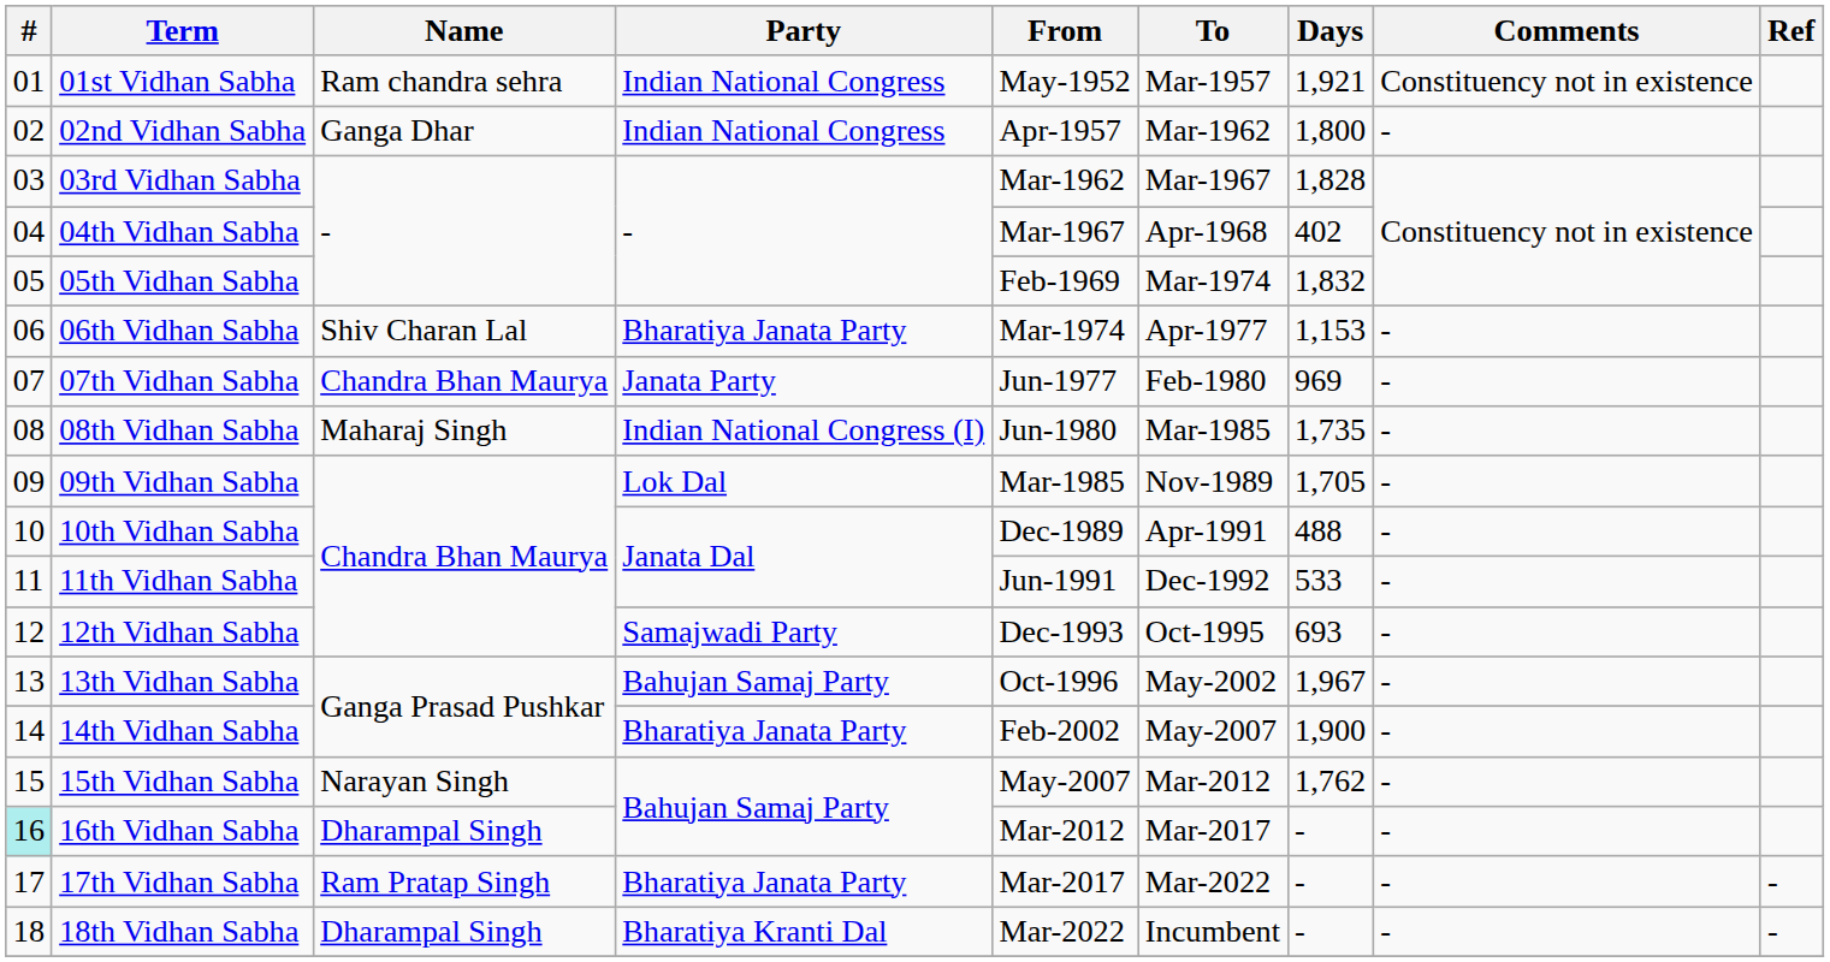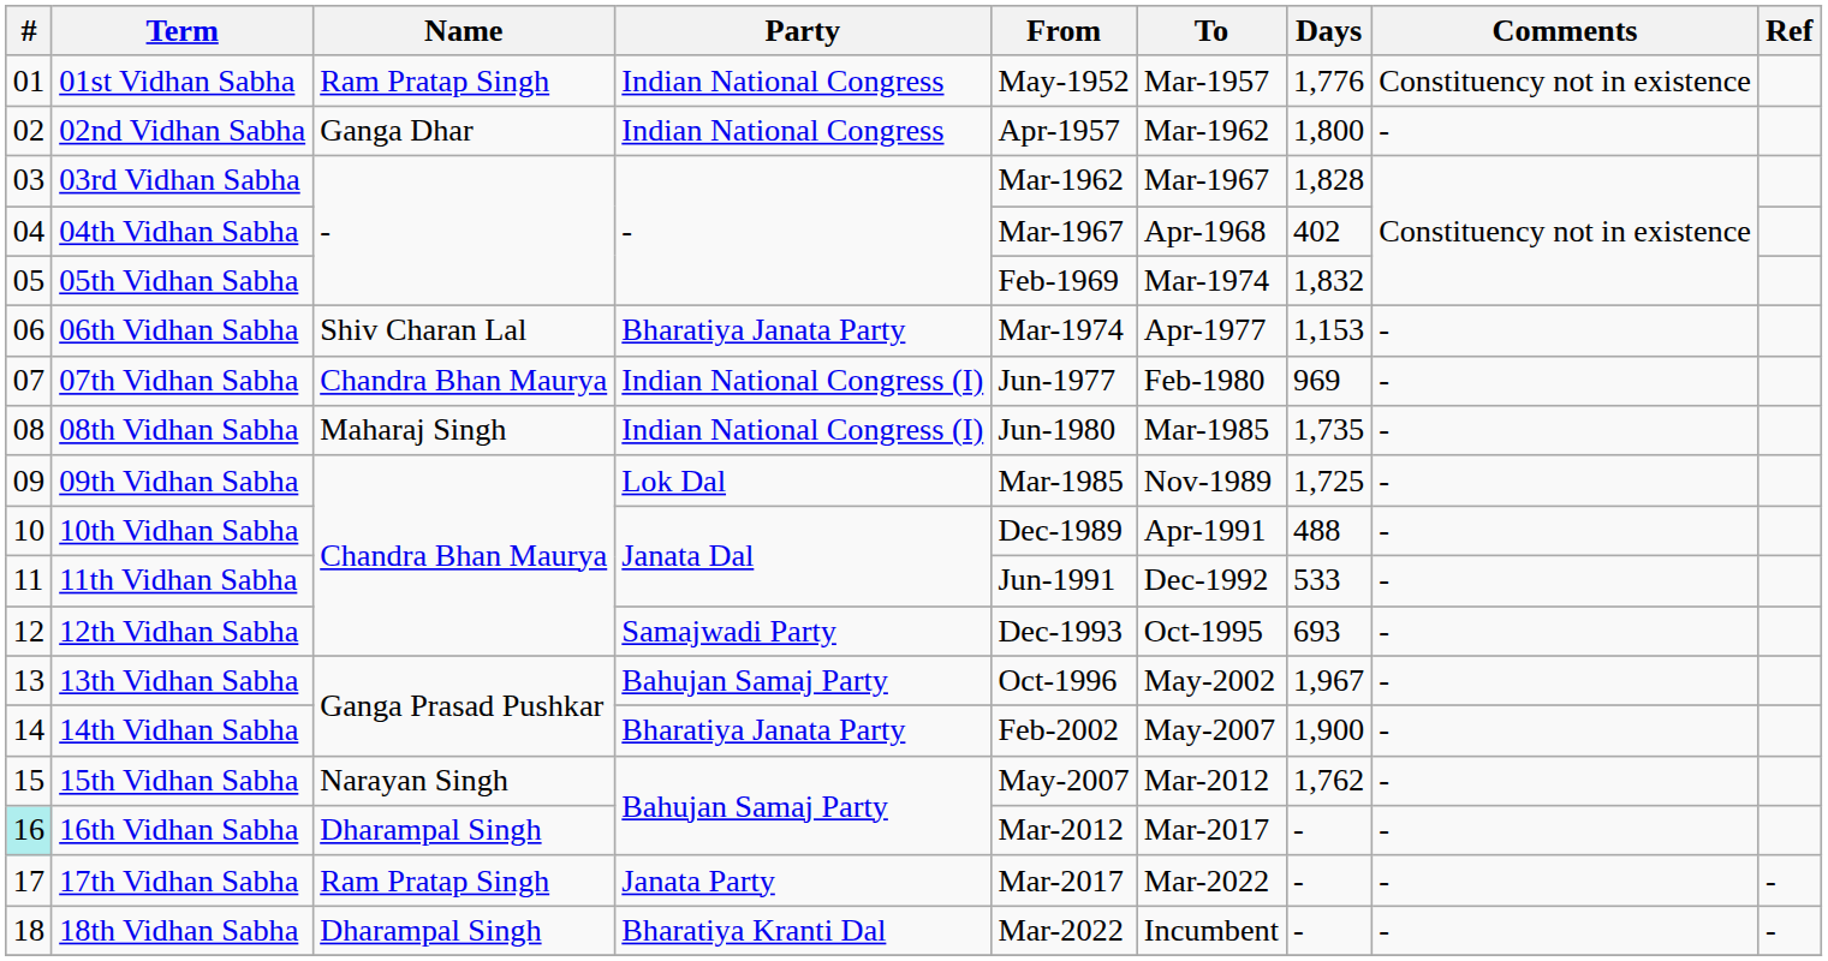01st Vidhan Sabha | Name: Ram chandra sehra -> Ram Pratap Singh
01st Vidhan Sabha | Days: 1,921 -> 1,776
07th Vidhan Sabha | Party: Janata Party -> Indian National Congress (I)
09th Vidhan Sabha | Days: 1,705 -> 1,725
17th Vidhan Sabha | Party: Bharatiya Janata Party -> Janata Party
